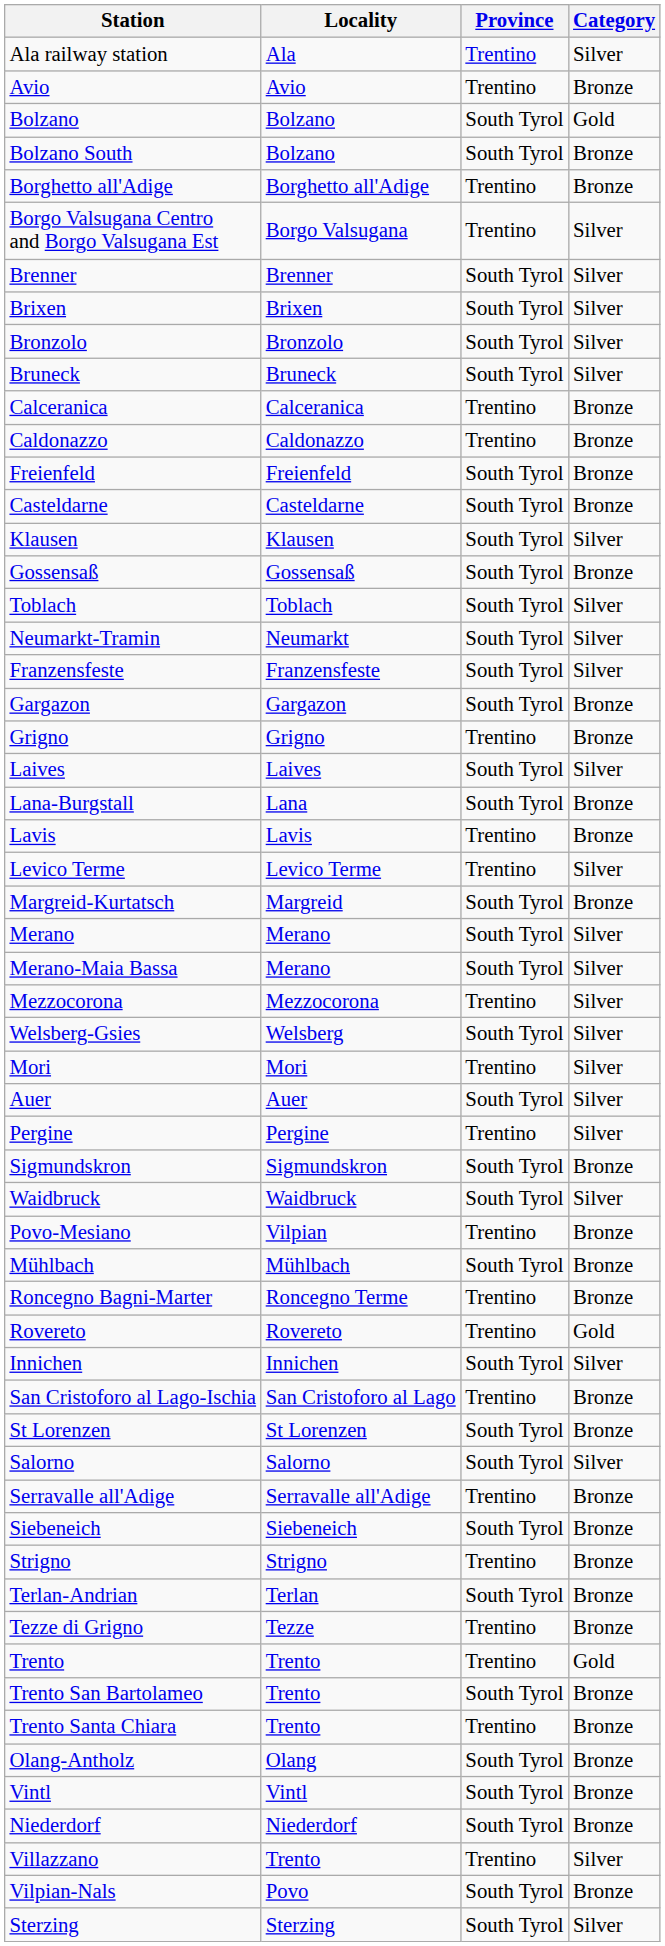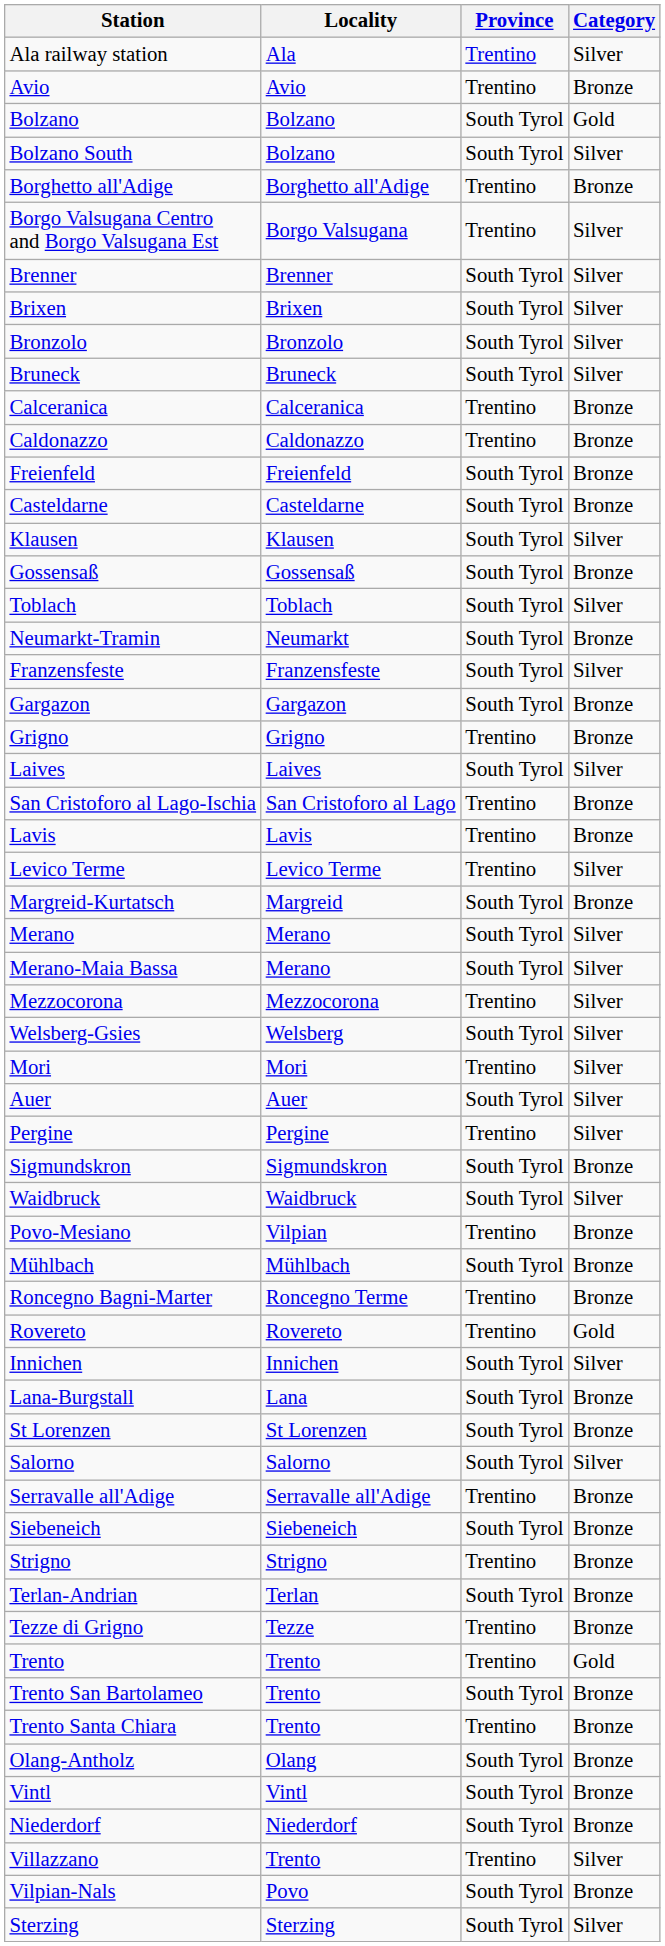Bolzano South | Category: Bronze -> Silver
Neumarkt-Tramin | Category: Silver -> Bronze
rows swapped: Lana-Burgstall <-> San Cristoforo al Lago-Ischia
